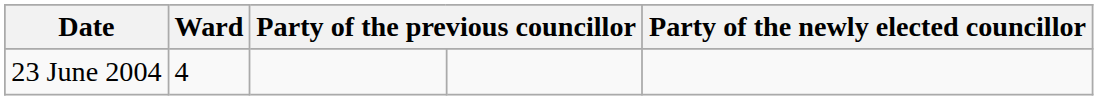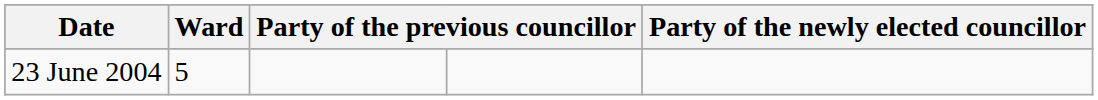23 June 2004 | Ward: 4 -> 5
